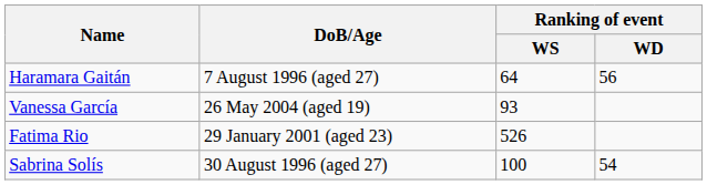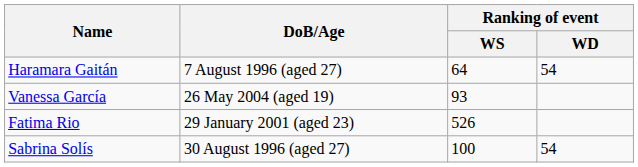Haramara Gaitán | Ranking of event / WD: 56 -> 54
